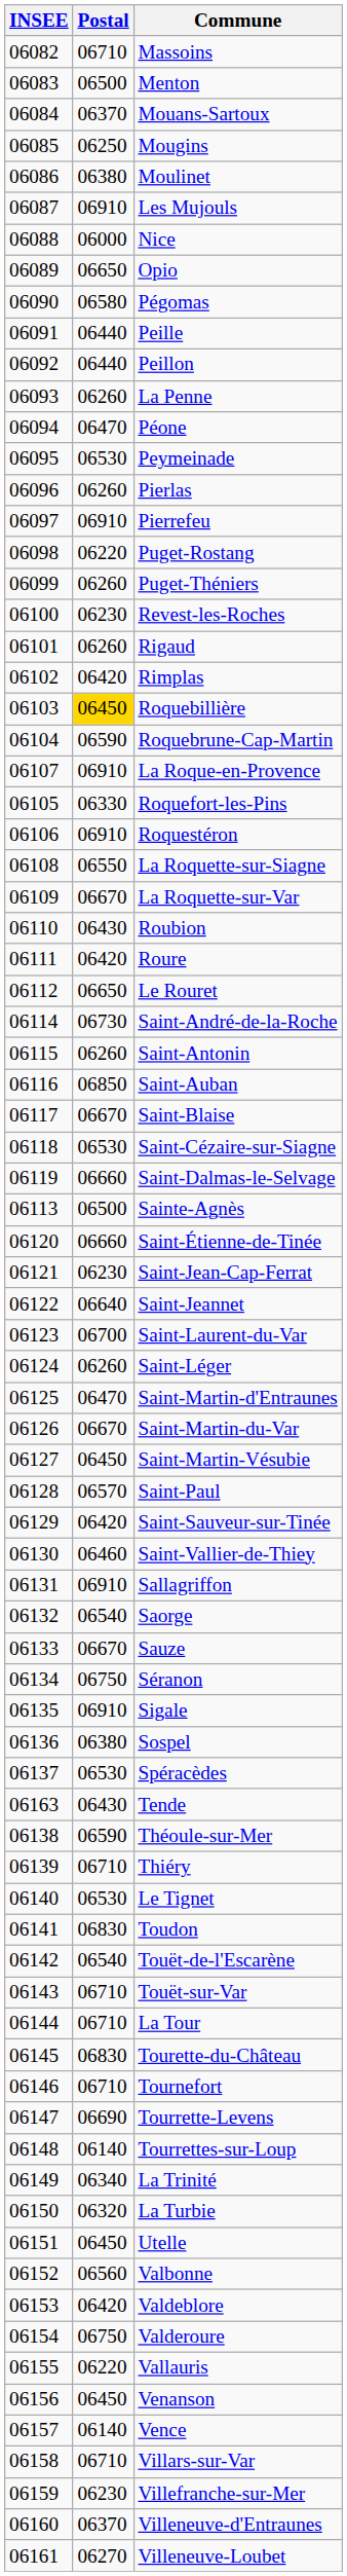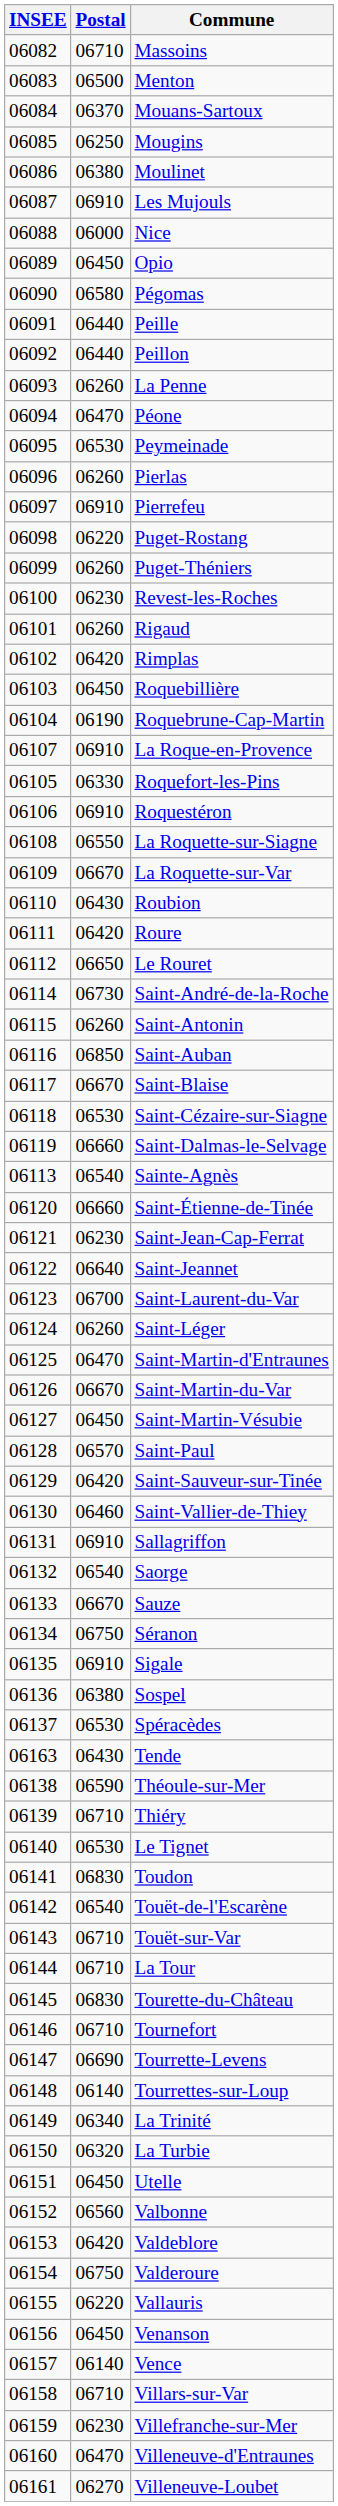Opio | Postal: 06650 -> 06450
Roquebillière | Postal: gold background -> no background
Roquebrune-Cap-Martin | Postal: 06590 -> 06190
Sainte-Agnès | Postal: 06500 -> 06540
Villeneuve-d'Entraunes | Postal: 06370 -> 06470
